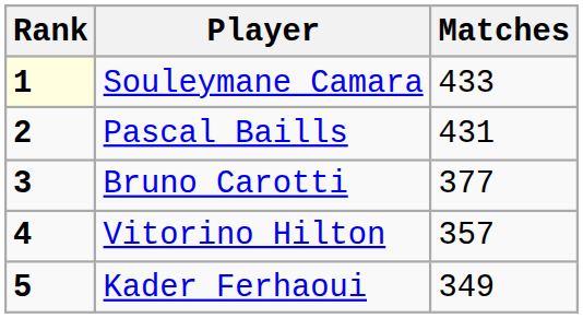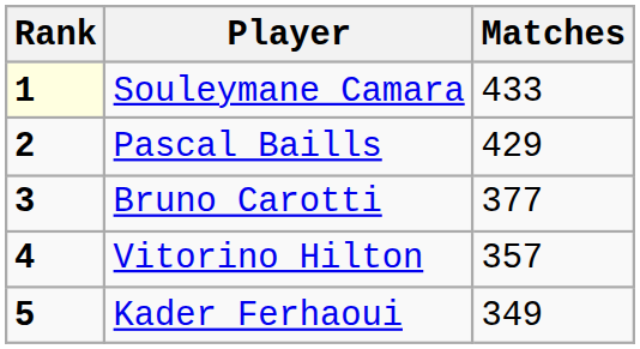Pascal Baills | Matches: 431 -> 429
